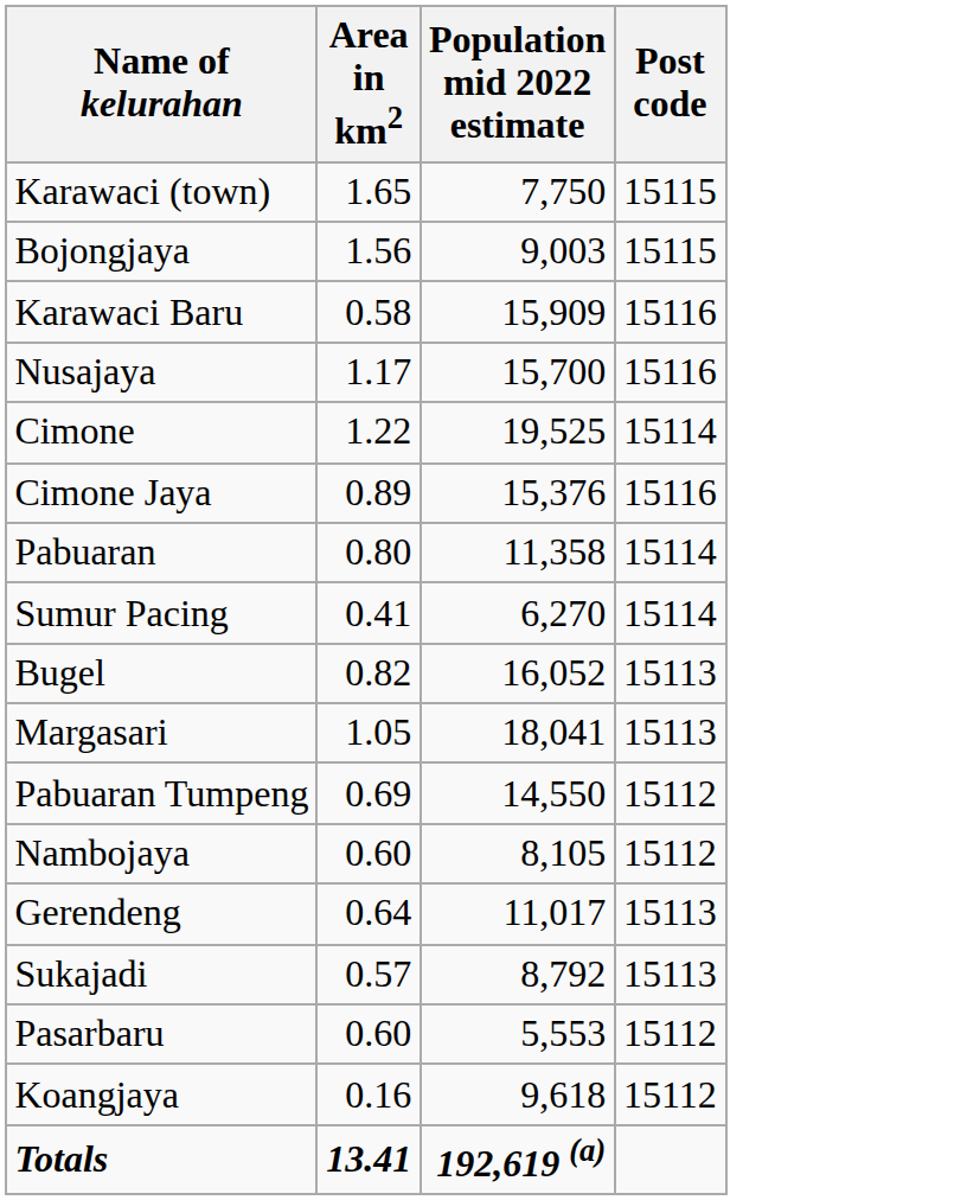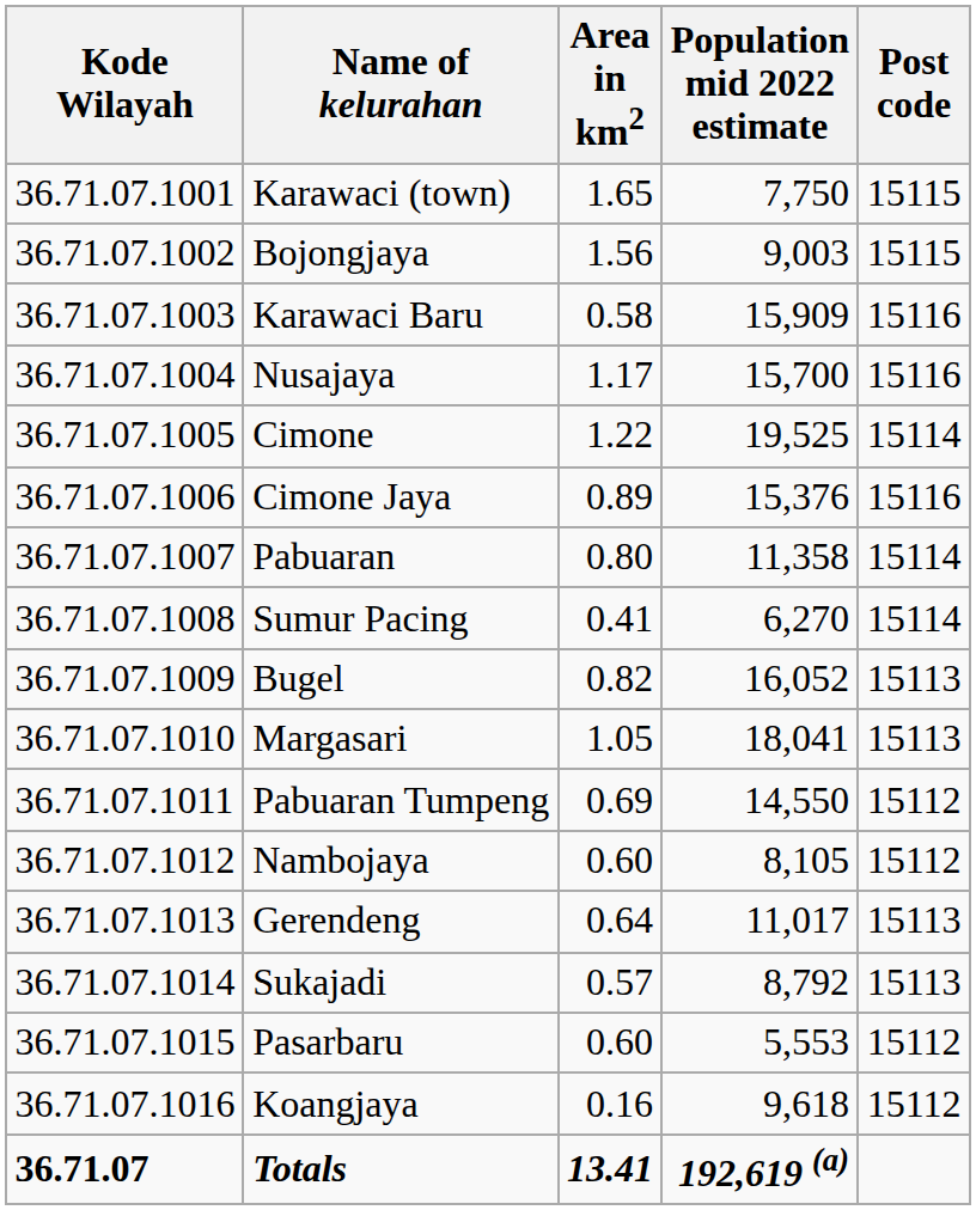+ column: Kode Wilayah | 36.71.07.1001 | 36.71.07.1002 | 36.71.07.1003 | 36.71.07.1004 | 36.71.07.1005 | 36.71.07.1006 | 36.71.07.1007 | 36.71.07.1008 | 36.71.07.1009 | 36.71.07.1010 | 36.71.07.1011 | 36.71.07.1012 | 36.71.07.1013 | 36.71.07.1014 | 36.71.07.1015 | 36.71.07.1016 | 36.71.07
